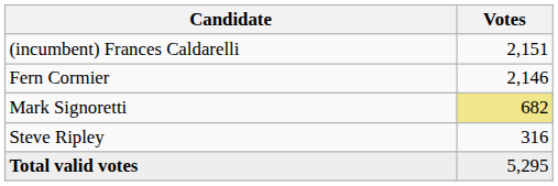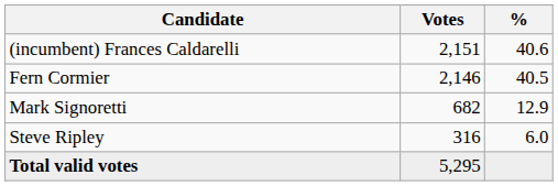+ column: % | 40.6 | 40.5 | 12.9 | 6.0
Mark Signoretti | Votes: khaki background -> no background
